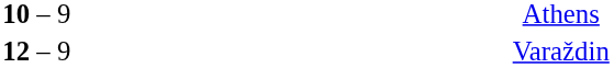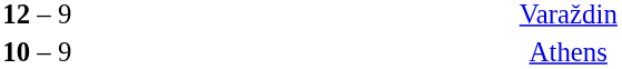rows swapped: Varaždin <-> Athens
